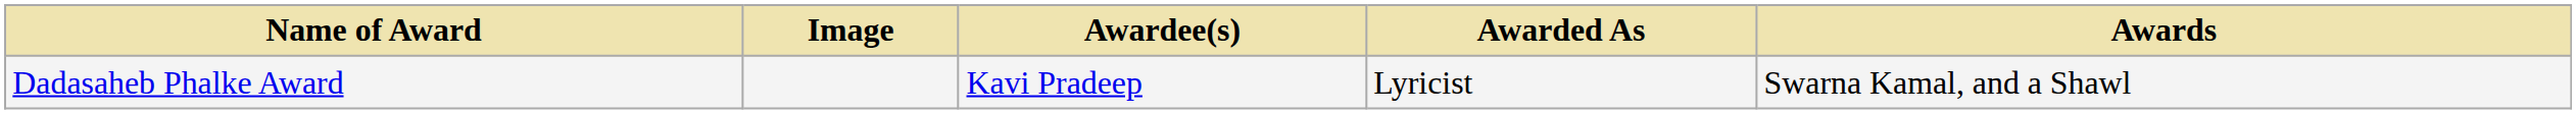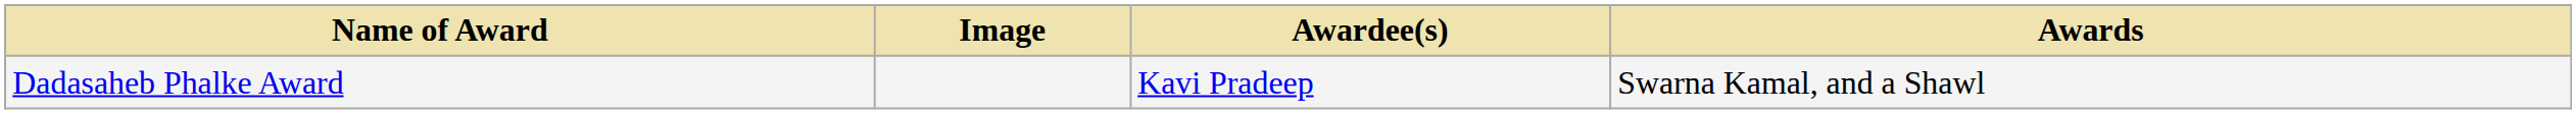- column: Awarded As | Lyricist
